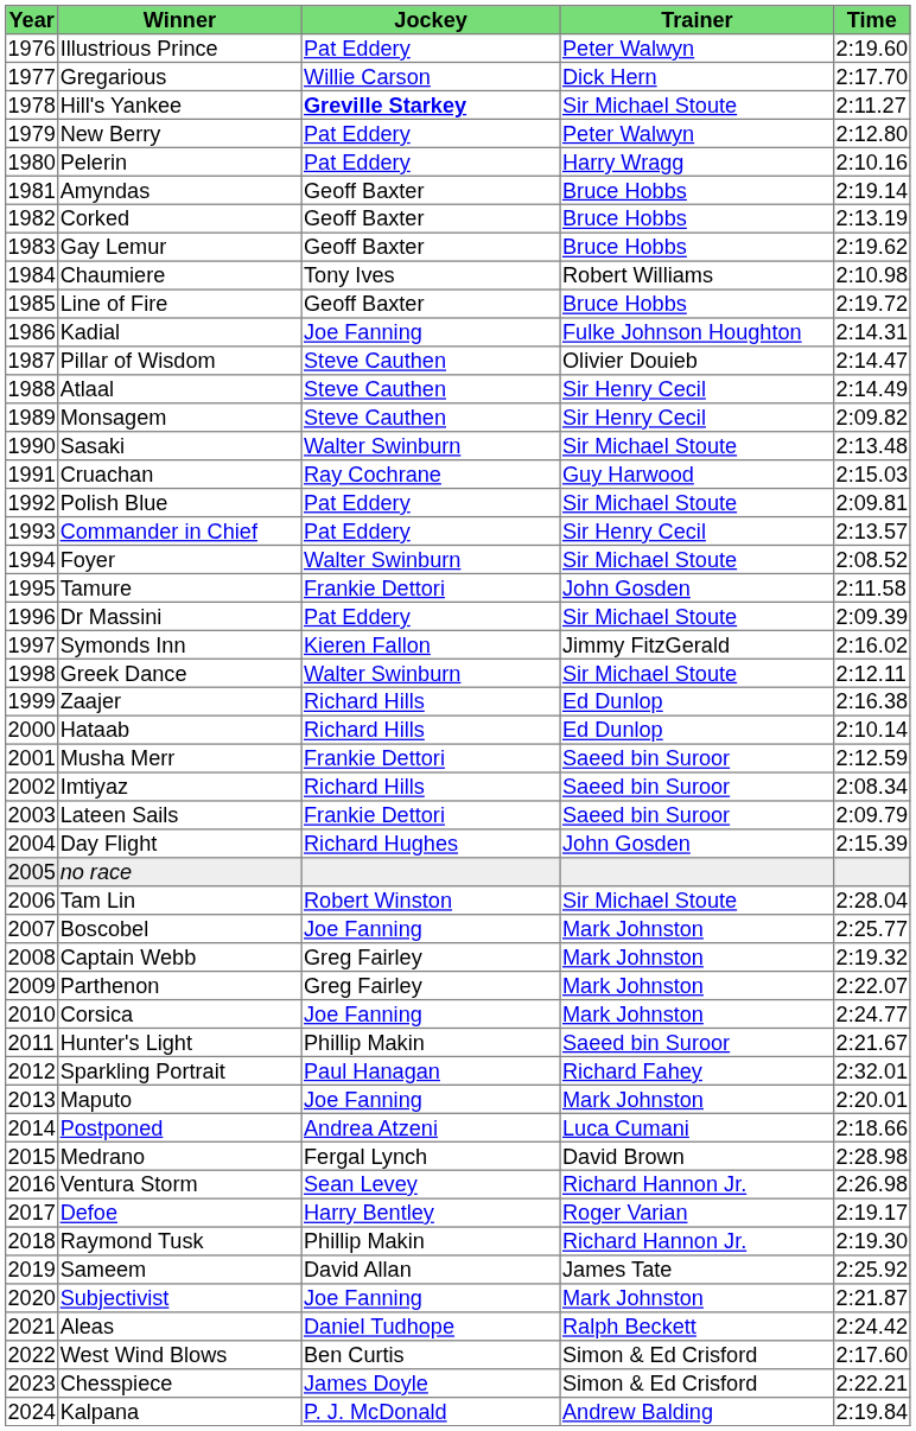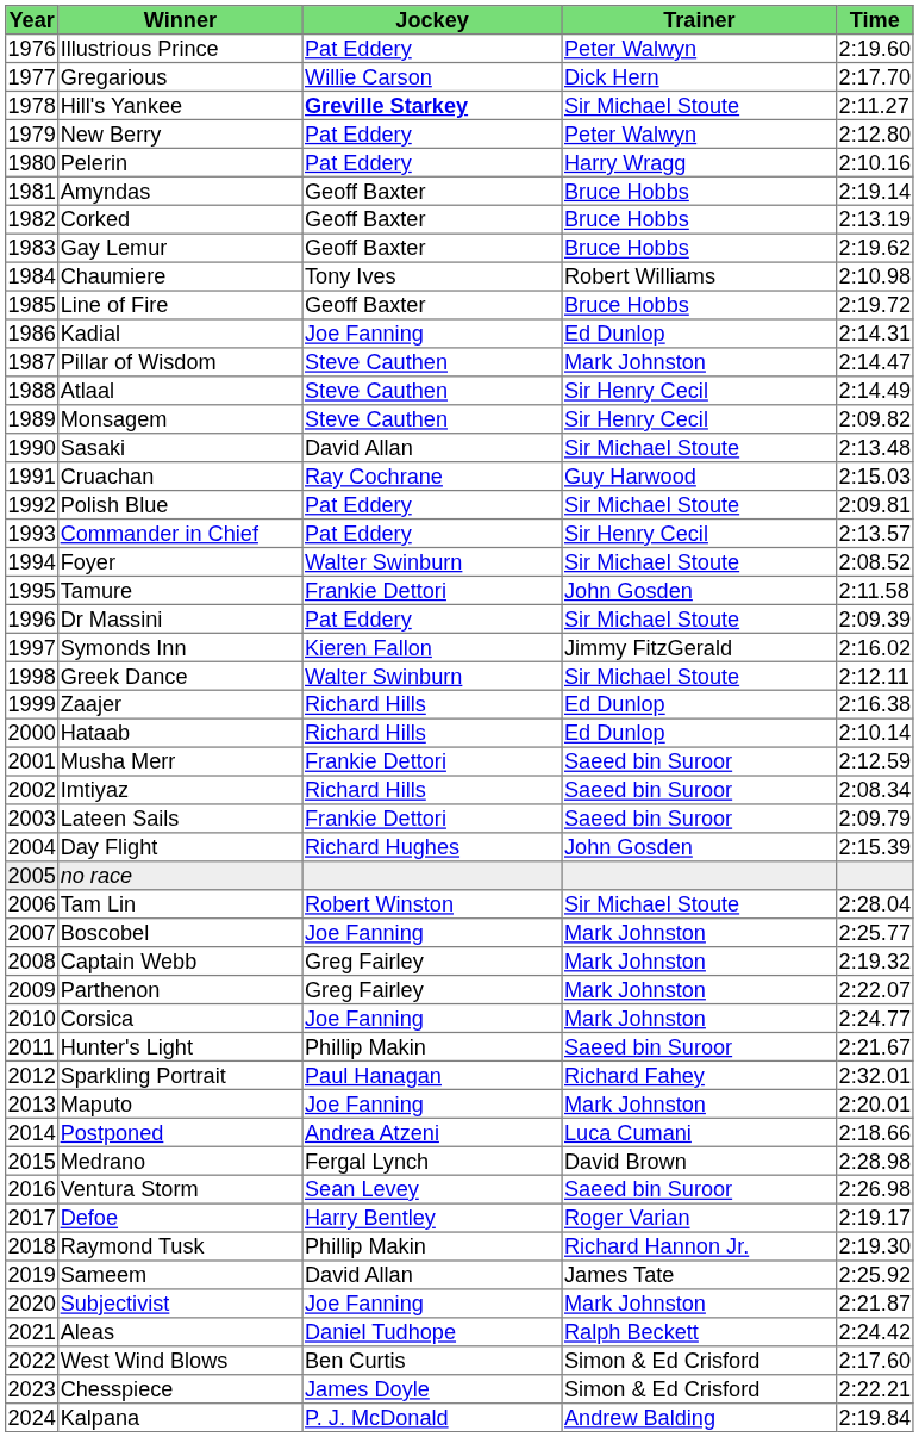Kadial | Trainer: Fulke Johnson Houghton -> Ed Dunlop
Pillar of Wisdom | Trainer: Olivier Douieb -> Mark Johnston
Sasaki | Jockey: Walter Swinburn -> David Allan
Ventura Storm | Trainer: Richard Hannon Jr. -> Saeed bin Suroor
